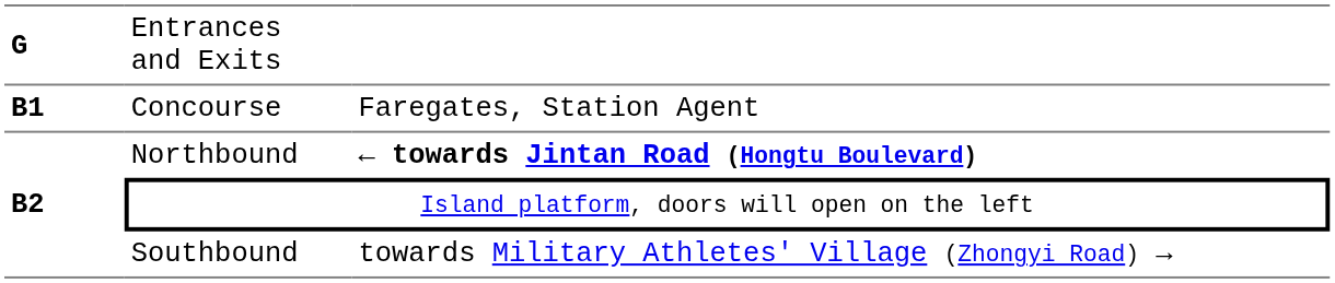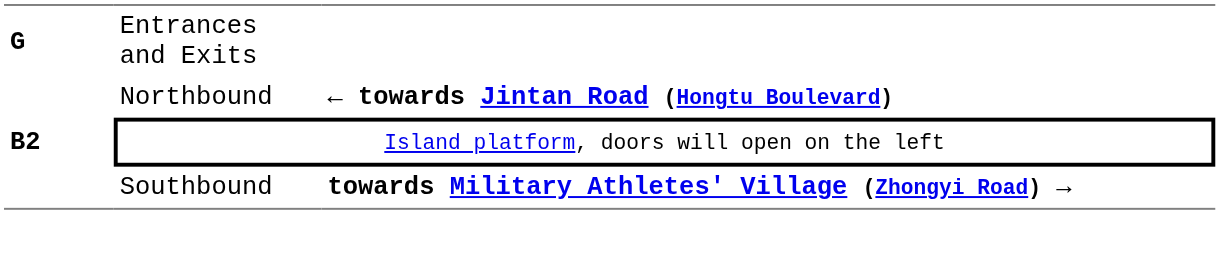- row: B1 | Concourse | Faregates, Station Agent
Southbound | column 3: normal -> bold
